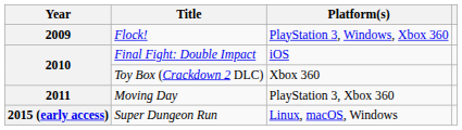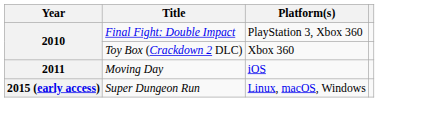- row: 2009 | Flock! | PlayStation 3, Windows, Xbox 360
Final Fight: Double Impact | Platform(s): iOS -> PlayStation 3, Xbox 360
Moving Day | Platform(s): PlayStation 3, Xbox 360 -> iOS
